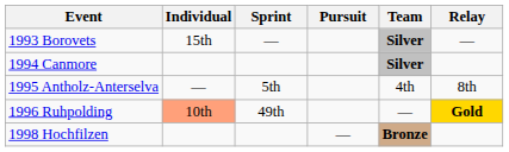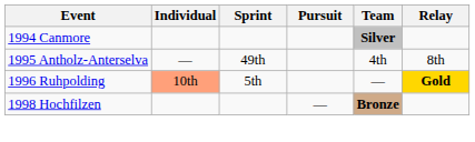- row: 1993 Borovets | 15th | — | Silver | —
1995 Antholz-Anterselva | Sprint: 5th -> 49th
1996 Ruhpolding | Sprint: 49th -> 5th
